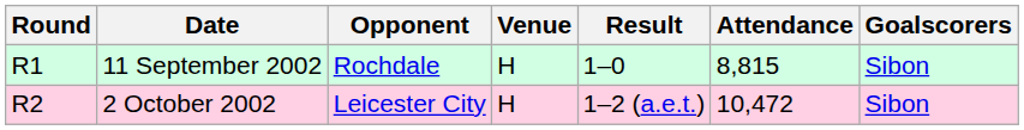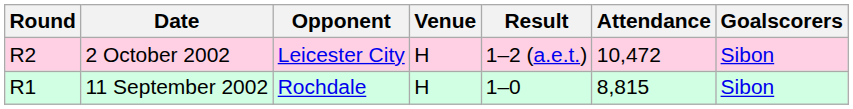rows swapped: 11 September 2002 <-> 2 October 2002
